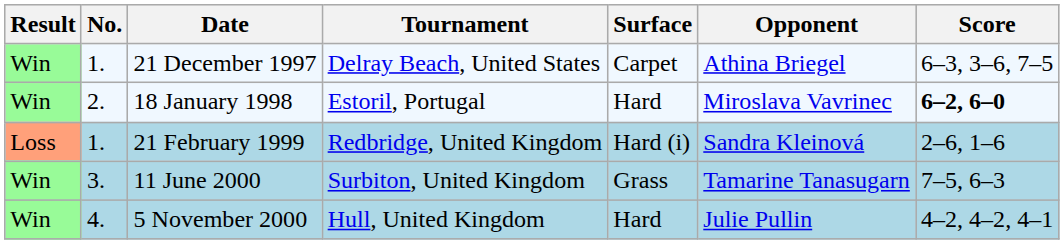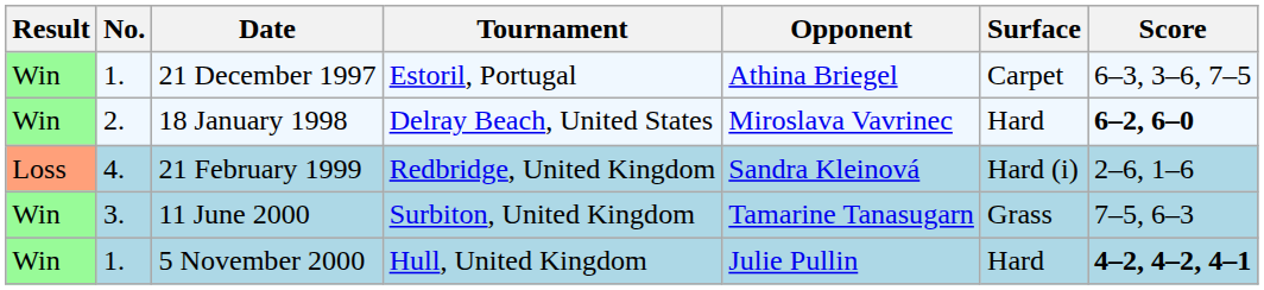columns swapped: Surface <-> Opponent
21 December 1997 | Tournament: Delray Beach, United States -> Estoril, Portugal
18 January 1998 | Tournament: Estoril, Portugal -> Delray Beach, United States
21 February 1999 | No.: 1. -> 4.
5 November 2000 | No.: 4. -> 1.
5 November 2000 | Score: normal -> bold
